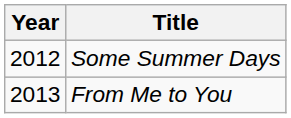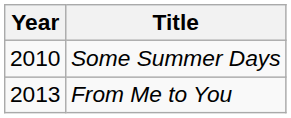Some Summer Days | Year: 2012 -> 2010
